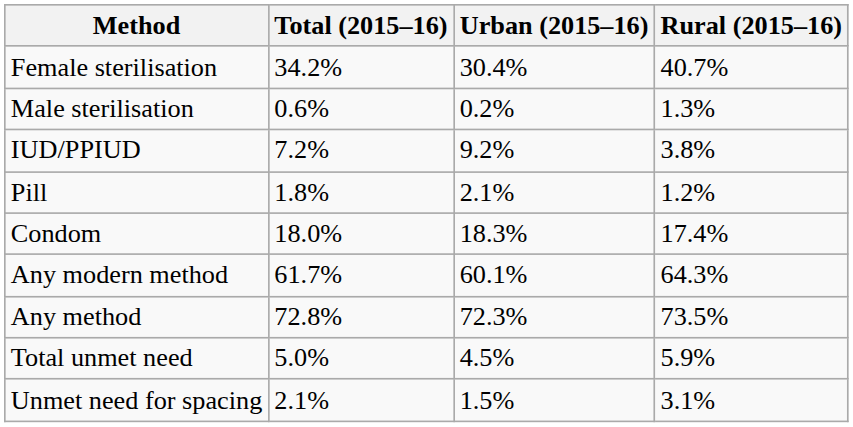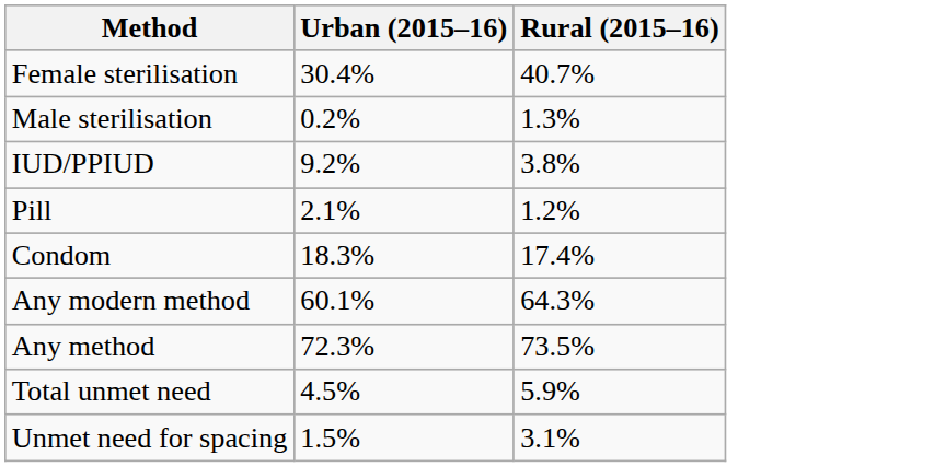- column: Total (2015–16) | 34.2% | 0.6% | 7.2% | 1.8% | 18.0% | 61.7% | 72.8% | 5.0% | 2.1%
